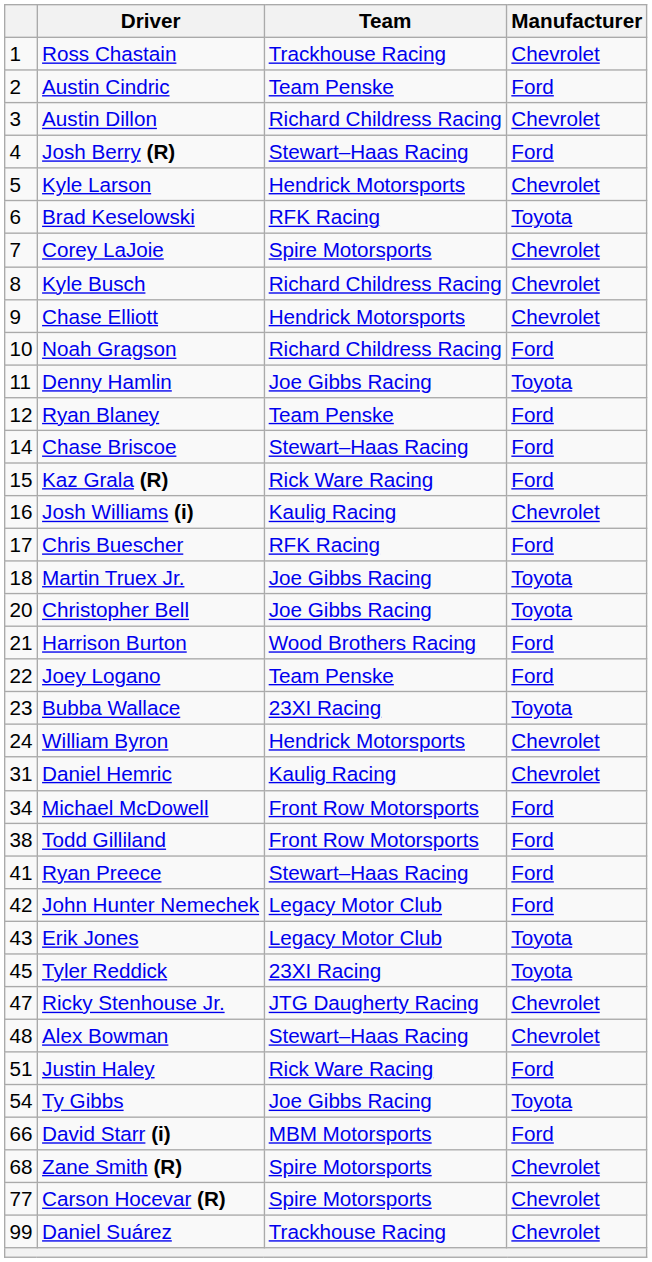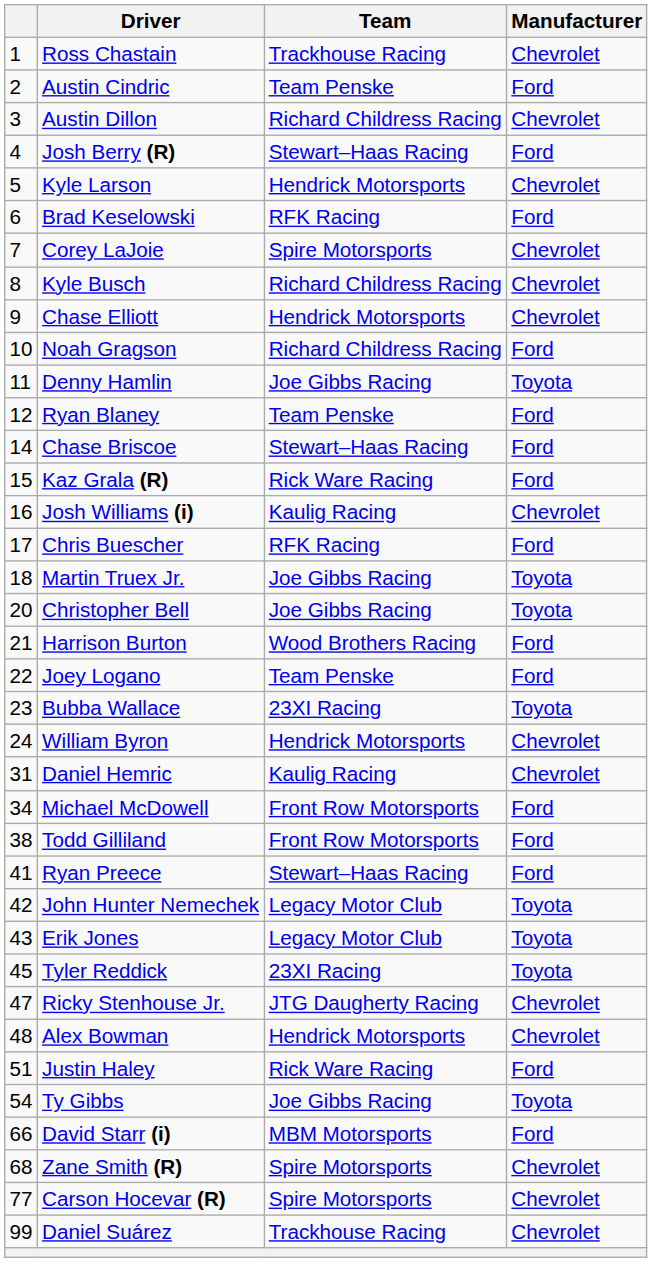Brad Keselowski | Manufacturer: Toyota -> Ford
John Hunter Nemechek | Manufacturer: Ford -> Toyota
Alex Bowman | Team: Stewart–Haas Racing -> Hendrick Motorsports
